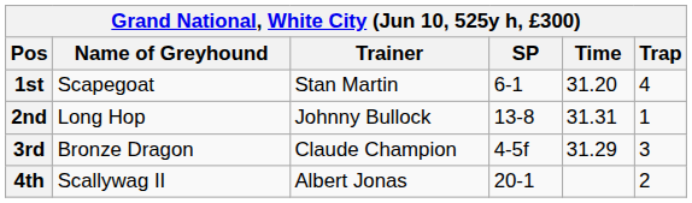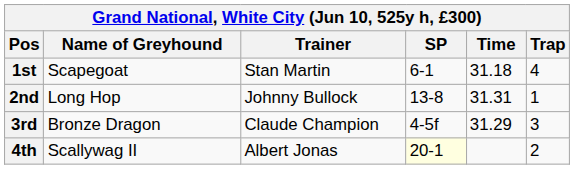1st | Time: 31.20 -> 31.18
4th | SP: no background -> lightyellow background
